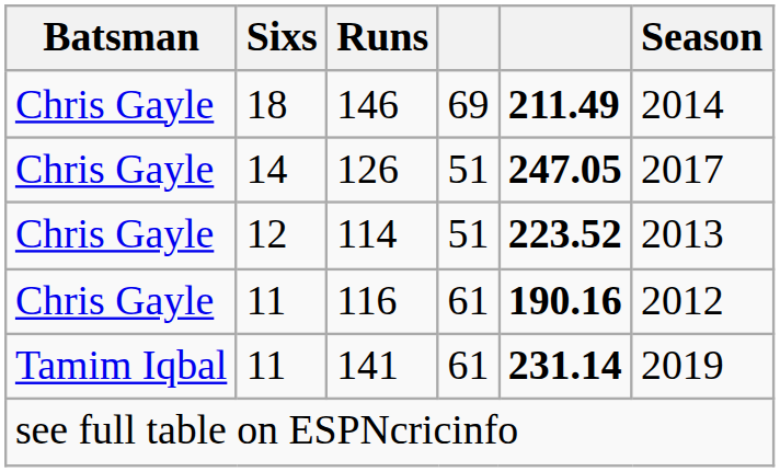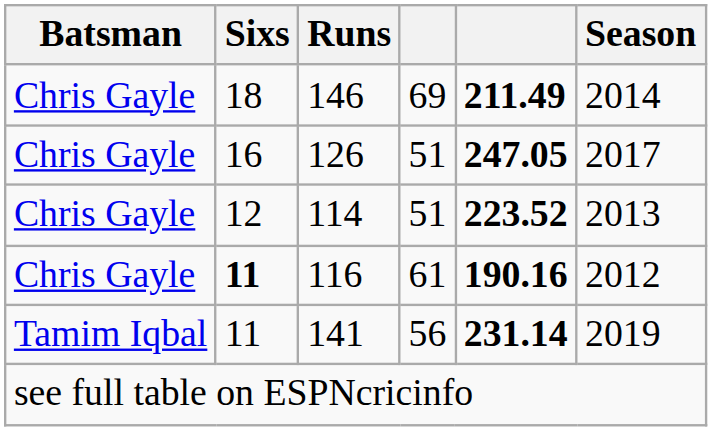126 | Sixs: 14 -> 16
116 | Sixs: normal -> bold
141 | column 4: 61 -> 56
